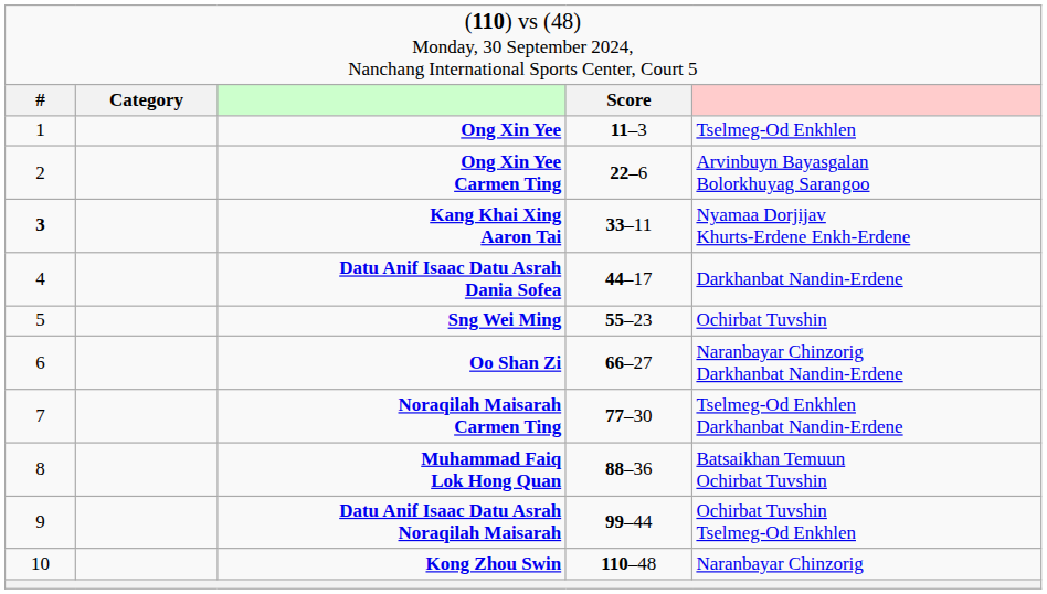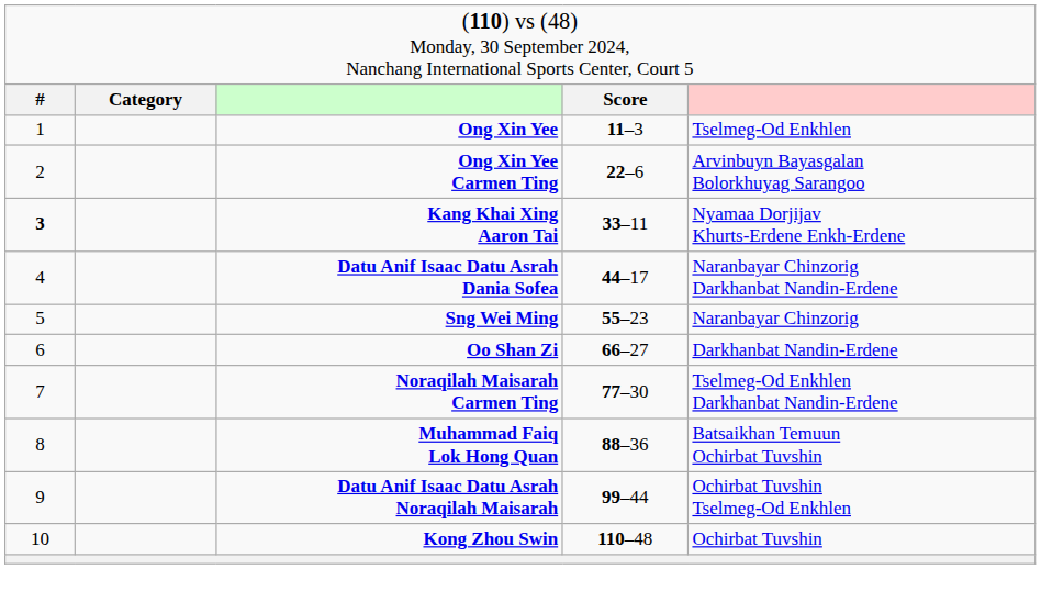Datu Anif Isaac Datu Asrah Dania Sofea | column 5: Darkhanbat Nandin-Erdene -> Naranbayar Chinzorig Darkhanbat Nandin-Erdene
Sng Wei Ming | column 5: Ochirbat Tuvshin -> Naranbayar Chinzorig
Oo Shan Zi | column 5: Naranbayar Chinzorig Darkhanbat Nandin-Erdene -> Darkhanbat Nandin-Erdene
Kong Zhou Swin | column 5: Naranbayar Chinzorig -> Ochirbat Tuvshin
